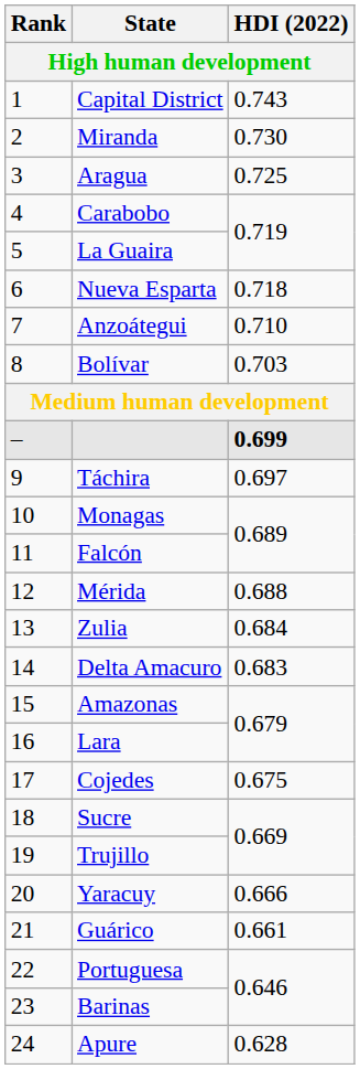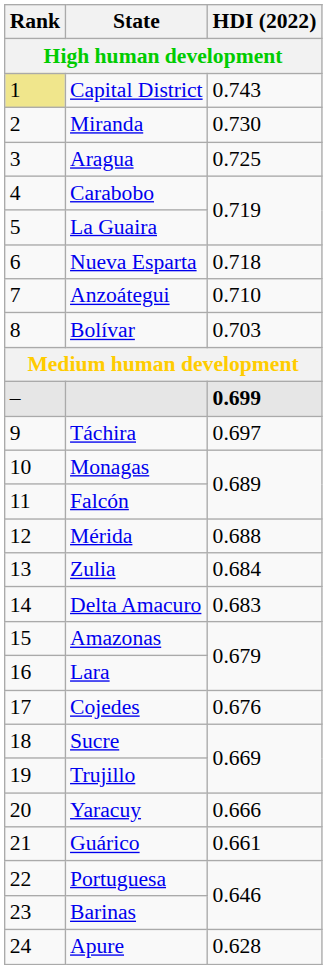Capital District | Rank: no background -> khaki background
Cojedes | HDI (2022): 0.675 -> 0.676
